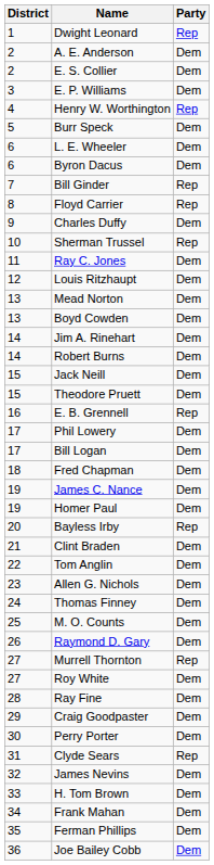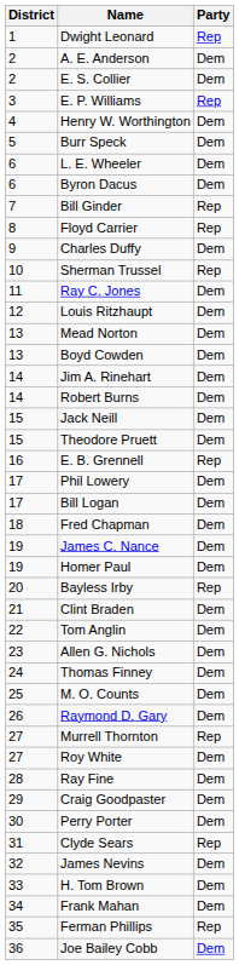E. P. Williams | Party: Dem -> Rep
Henry W. Worthington | Party: Rep -> Dem
Ferman Phillips | Party: Dem -> Rep
